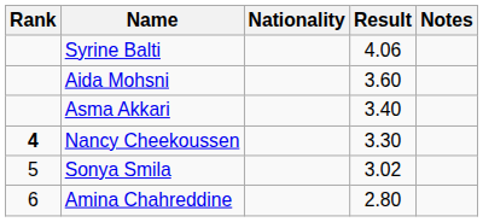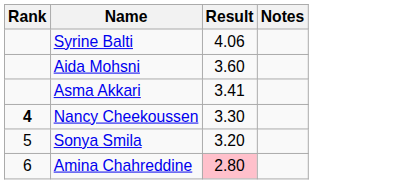- column: Nationality
Asma Akkari | Result: 3.40 -> 3.41
Sonya Smila | Result: 3.02 -> 3.20
Amina Chahreddine | Result: no background -> pink background
